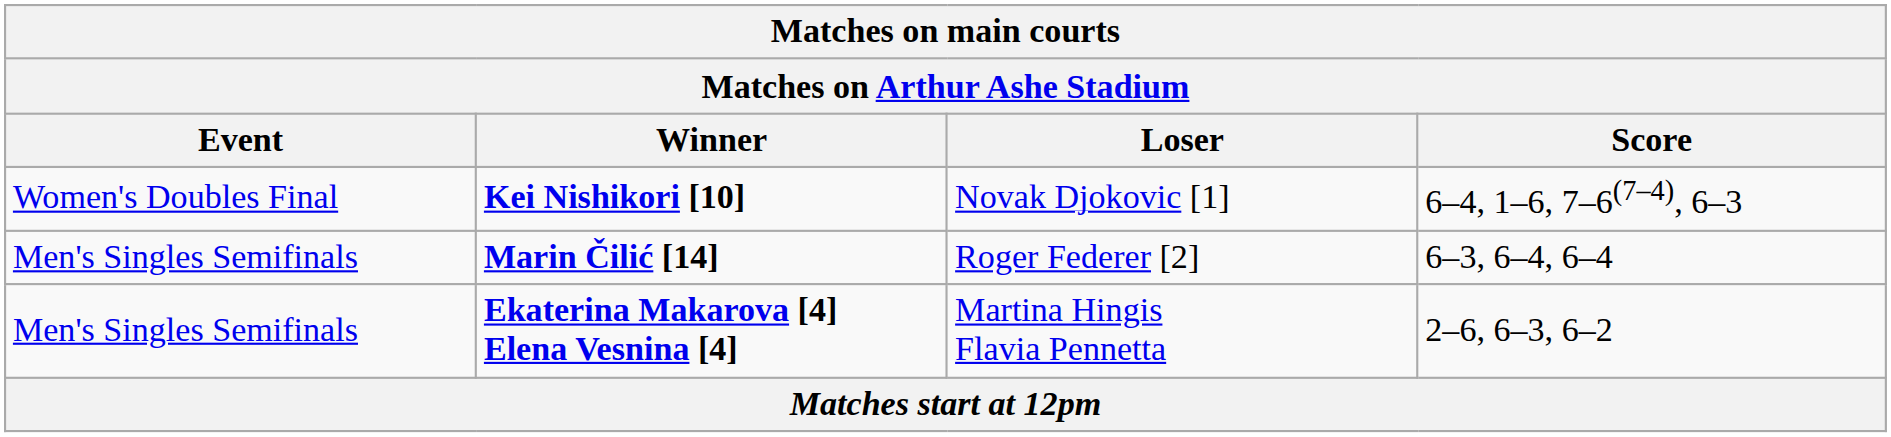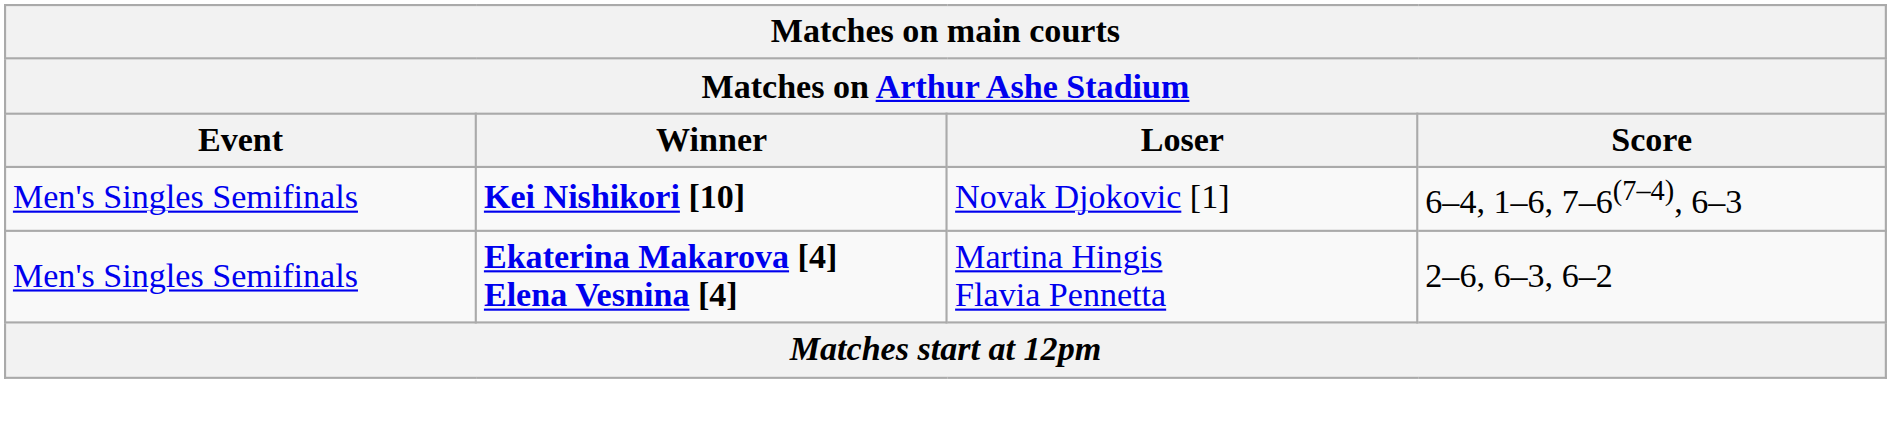Kei Nishikori [10] | Event: Women's Doubles Final -> Men's Singles Semifinals
- row: Men's Singles Semifinals | Marin Čilić [14] | Roger Federer [2] | 6–3, 6–4, 6–4
